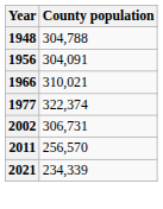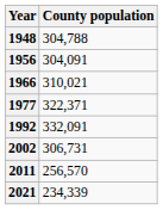1977 | County population: 322,374 -> 322,371
+ row: 1992 | 332,091
